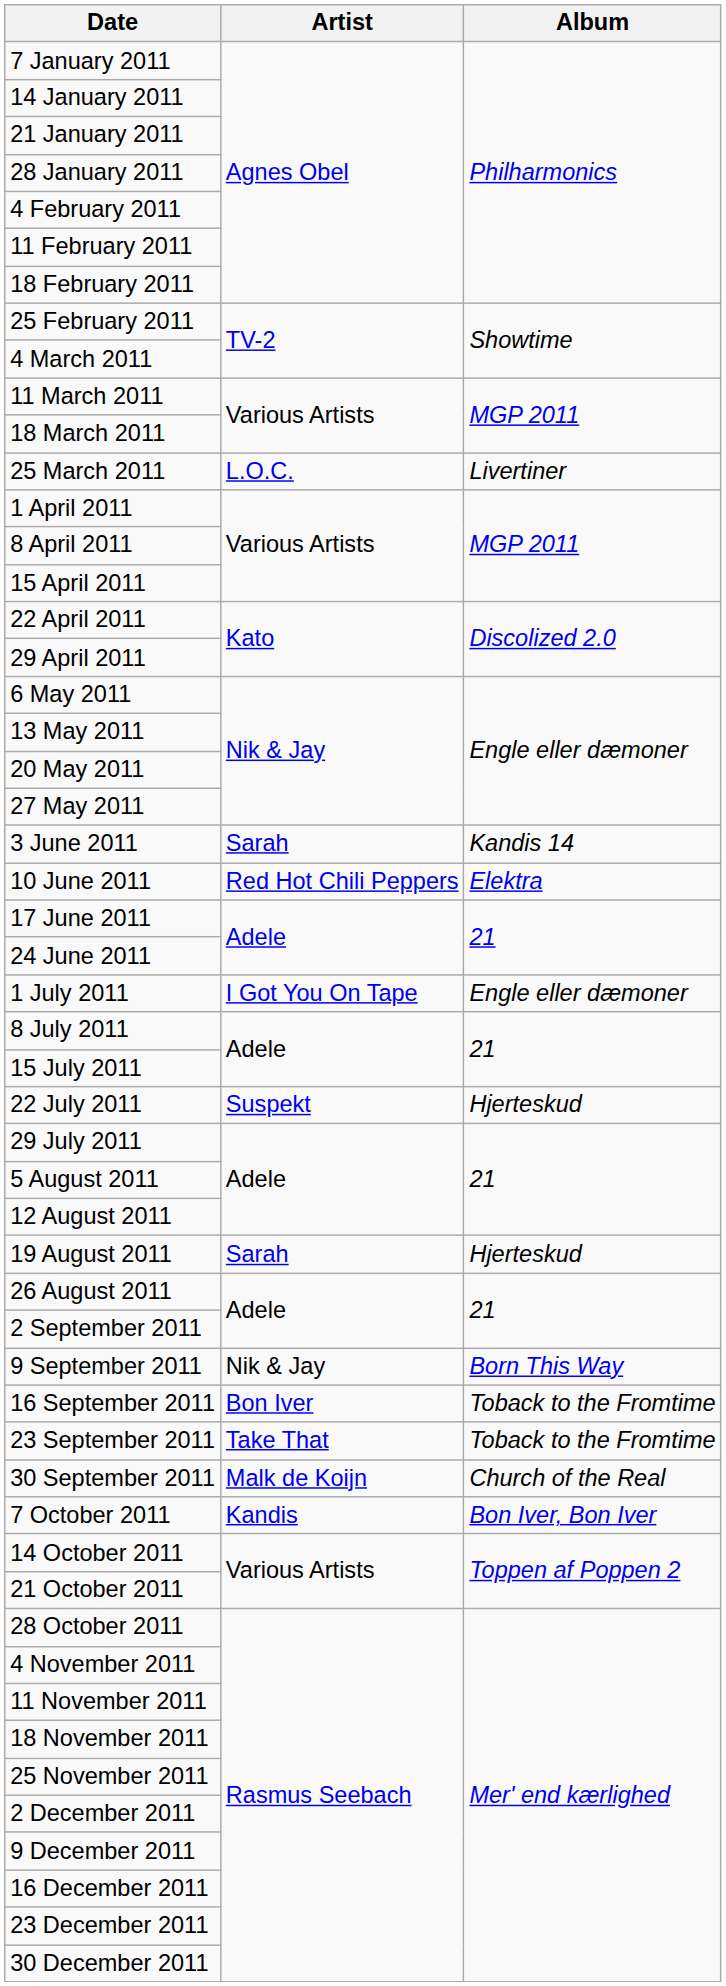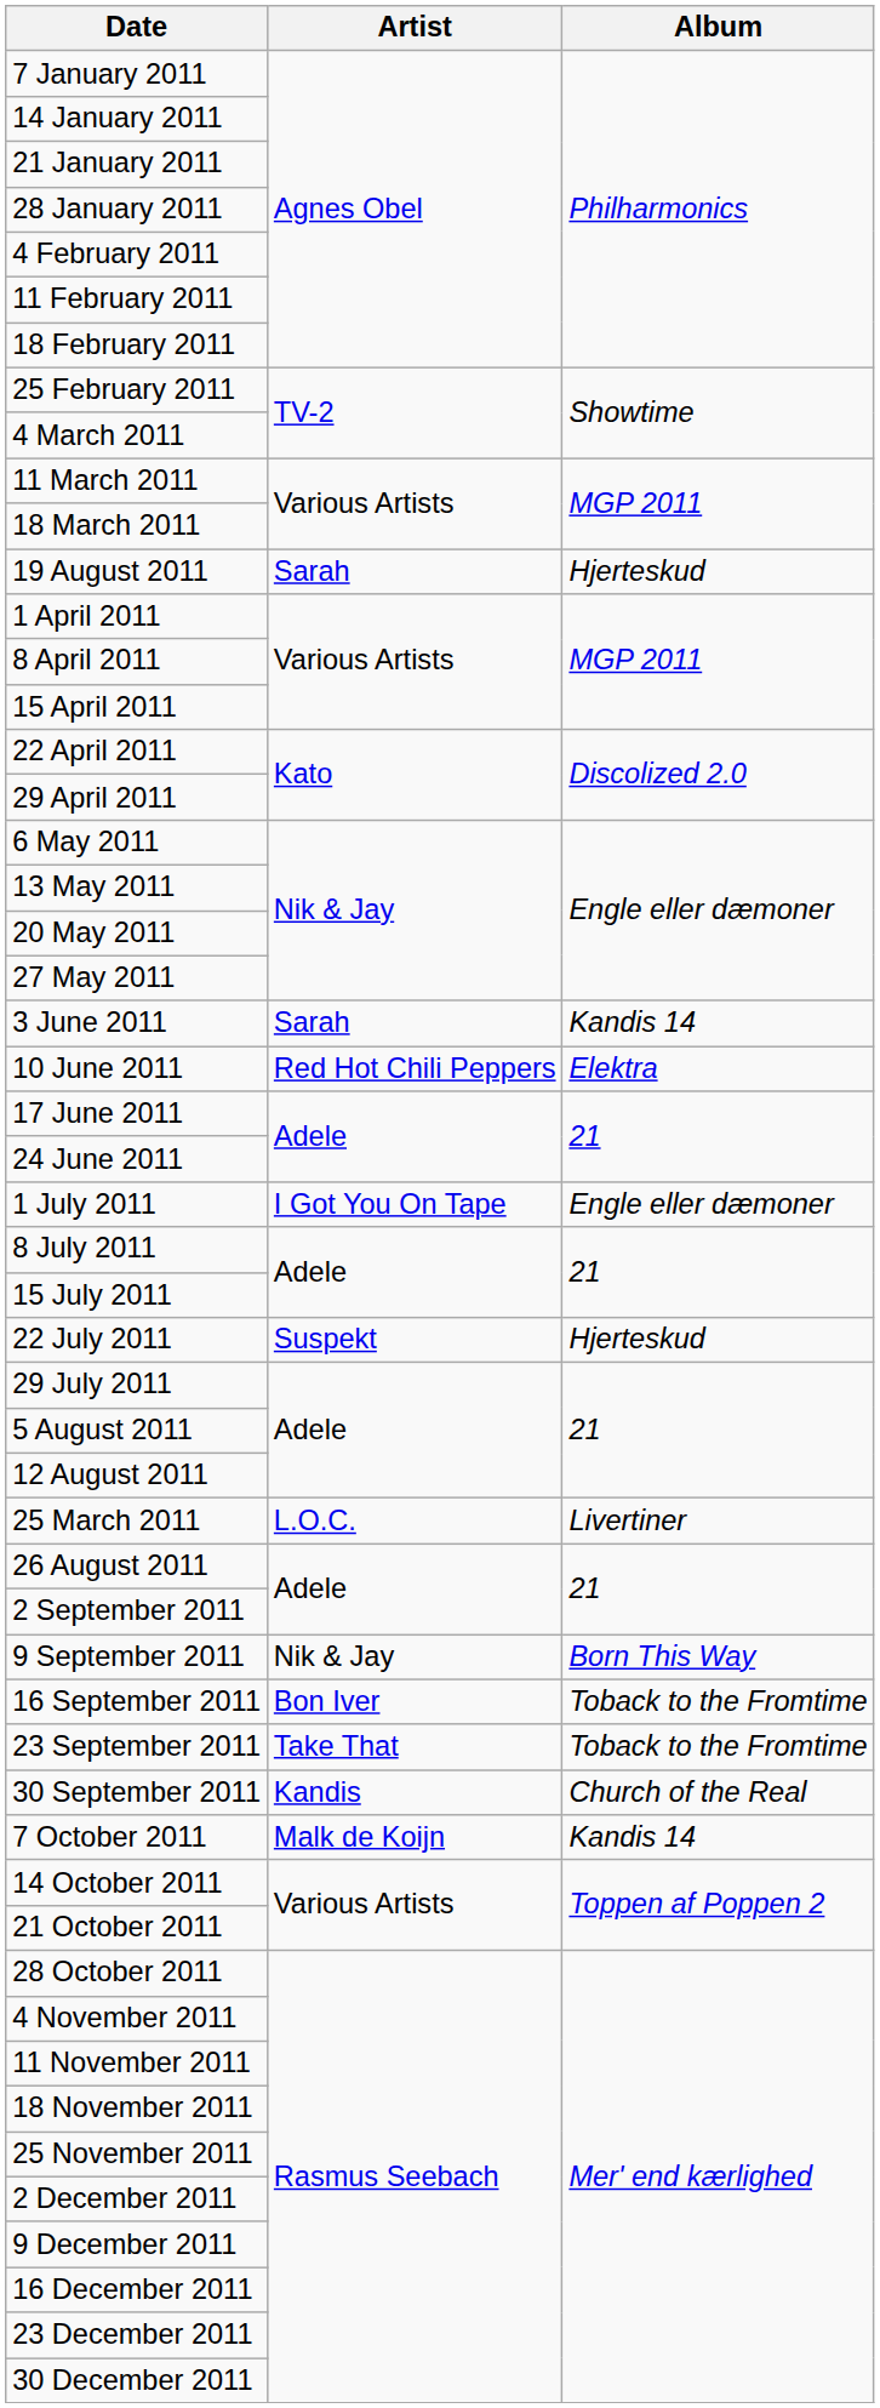rows swapped: 25 March 2011 <-> 19 August 2011
30 September 2011 | Artist: Malk de Koijn -> Kandis
7 October 2011 | Artist: Kandis -> Malk de Koijn
7 October 2011 | Album: Bon Iver, Bon Iver -> Kandis 14
